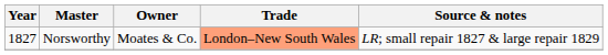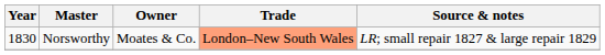Norsworthy | Year: 1827 -> 1830
